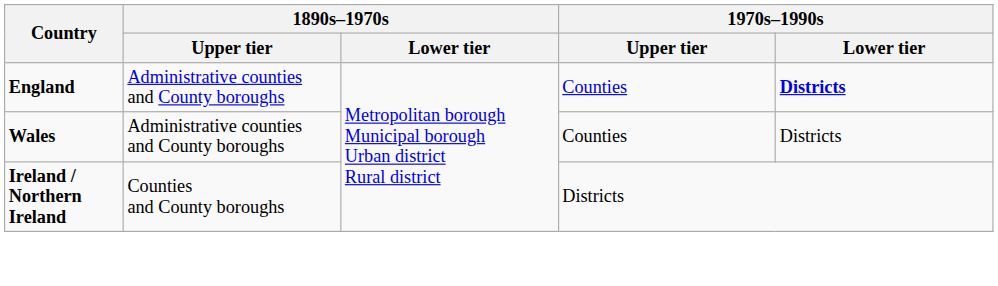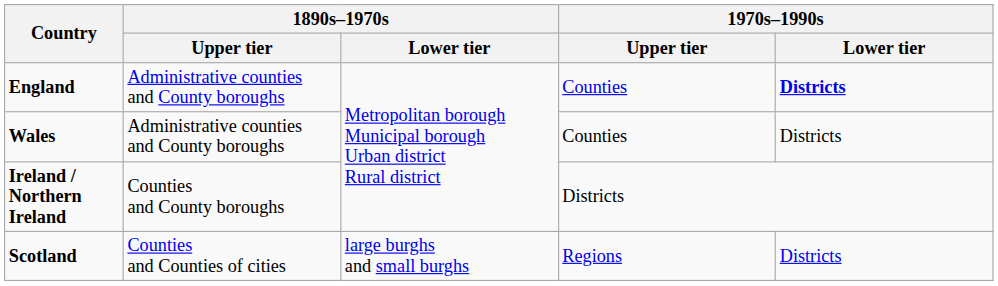+ row: Scotland | Counties and Counties of cities | large burghs and small burghs | Regions | Districts
